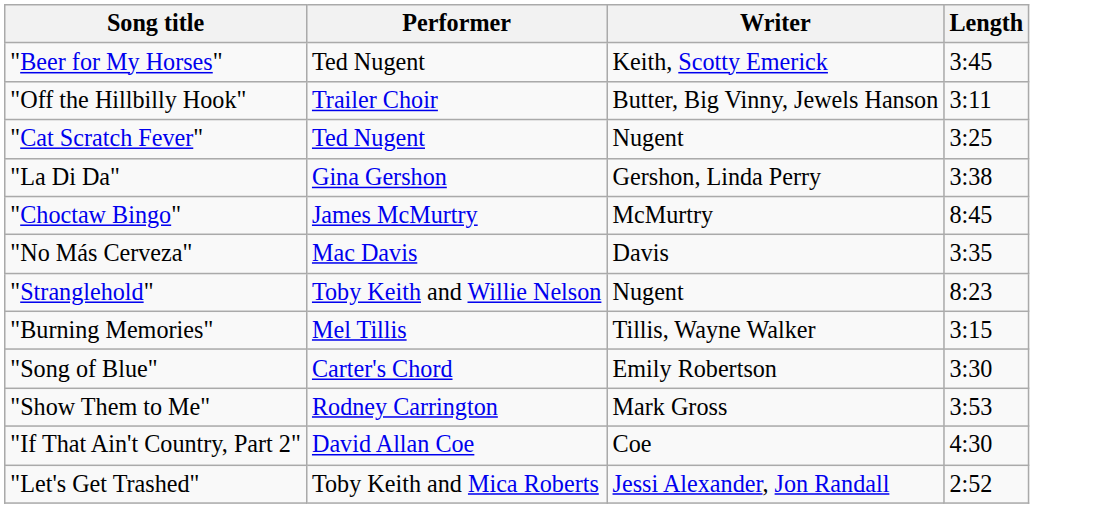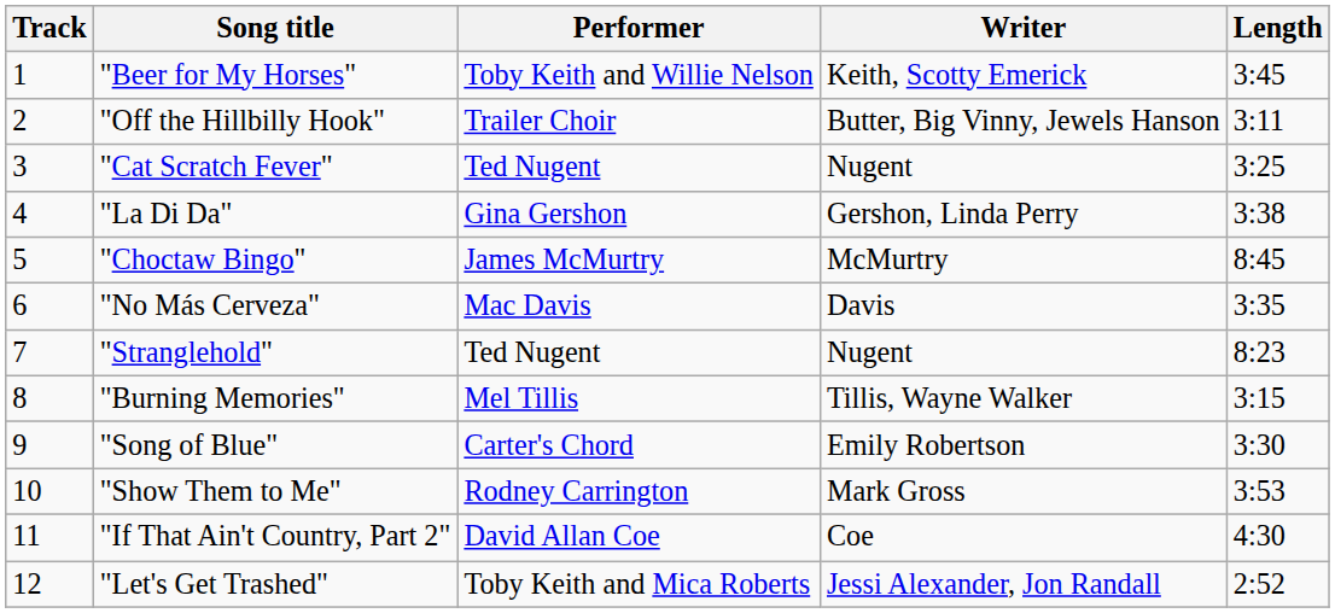+ column: Track | 1 | 2 | 3 | 4 | 5 | 6 | 7 | 8 | 9 | 10 | 11 | 12
"Beer for My Horses" | Performer: Ted Nugent -> Toby Keith and Willie Nelson
"Stranglehold" | Performer: Toby Keith and Willie Nelson -> Ted Nugent
